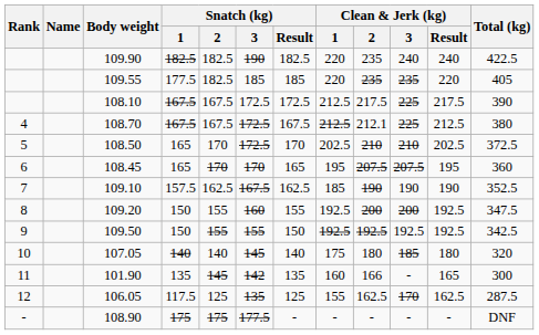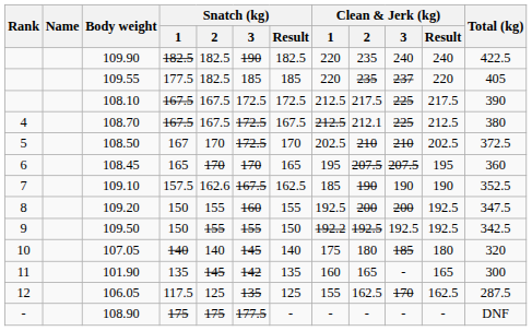109.55 | Clean & Jerk (kg) / 3: 235 -> 237
108.50 | Snatch (kg) / 1: 165 -> 167
109.10 | Snatch (kg) / 2: 162.5 -> 162.6
109.50 | Clean & Jerk (kg) / 1: 192.5 -> 192.2
101.90 | Clean & Jerk (kg) / 2: 166 -> 165
